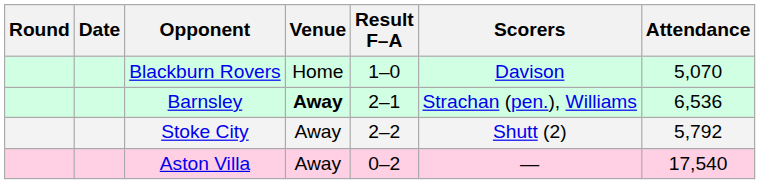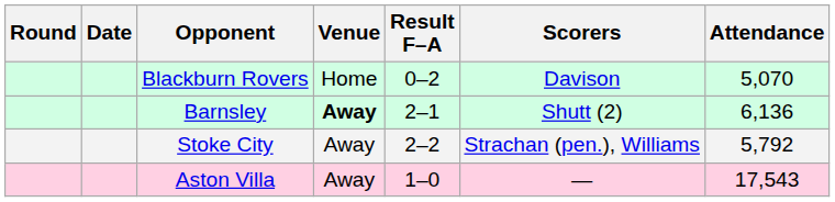Blackburn Rovers | Result F–A: 1–0 -> 0–2
Barnsley | Scorers: Strachan (pen.), Williams -> Shutt (2)
Barnsley | Attendance: 6,536 -> 6,136
Stoke City | Scorers: Shutt (2) -> Strachan (pen.), Williams
Aston Villa | Result F–A: 0–2 -> 1–0
Aston Villa | Attendance: 17,540 -> 17,543
